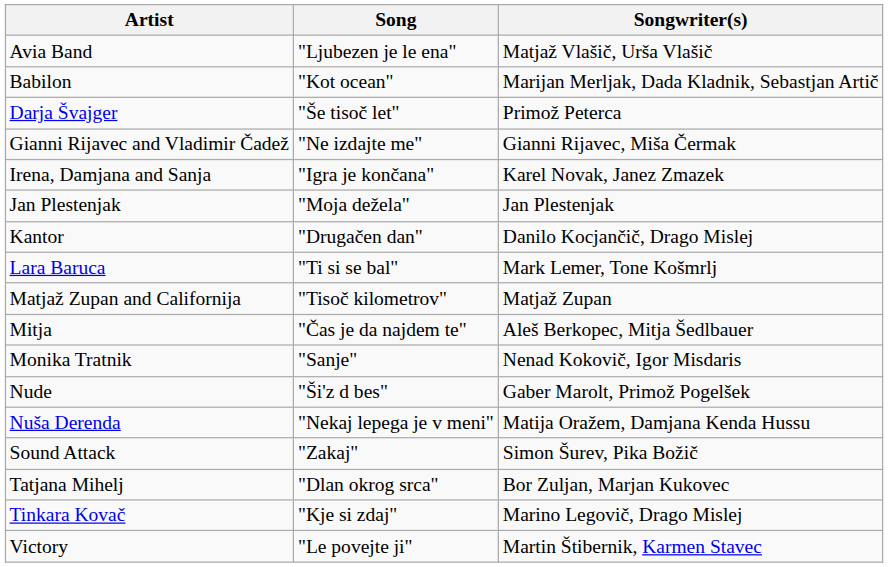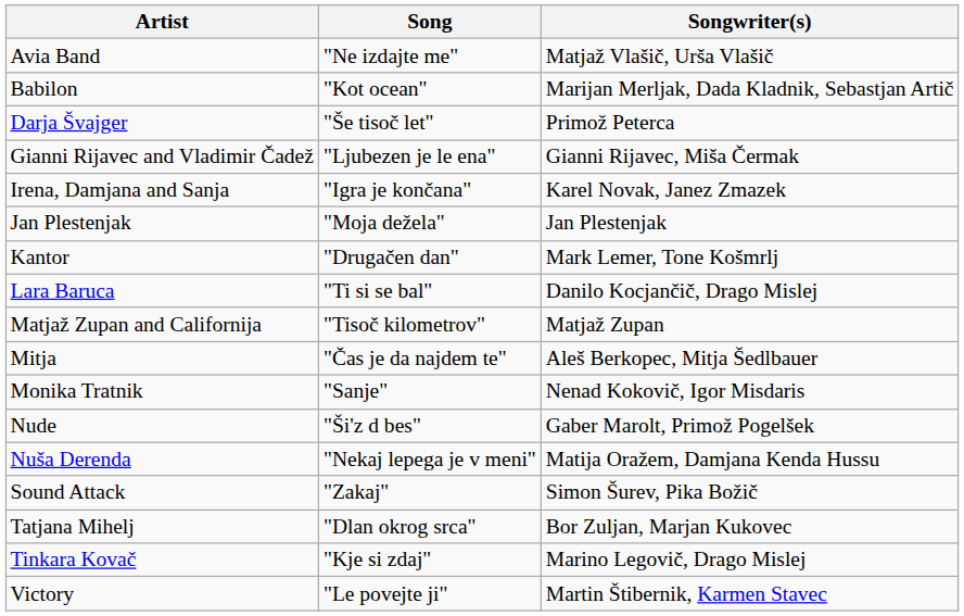Avia Band | Song: "Ljubezen je le ena" -> "Ne izdajte me"
Gianni Rijavec and Vladimir Čadež | Song: "Ne izdajte me" -> "Ljubezen je le ena"
Kantor | Songwriter(s): Danilo Kocjančič, Drago Mislej -> Mark Lemer, Tone Košmrlj
Lara Baruca | Songwriter(s): Mark Lemer, Tone Košmrlj -> Danilo Kocjančič, Drago Mislej
